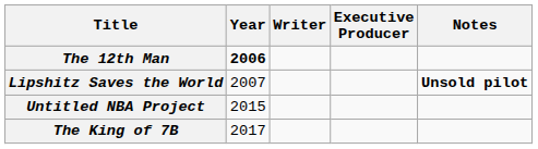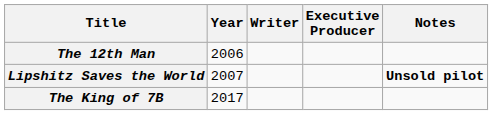The 12th Man | Year: bold -> normal
- row: Untitled NBA Project | 2015
